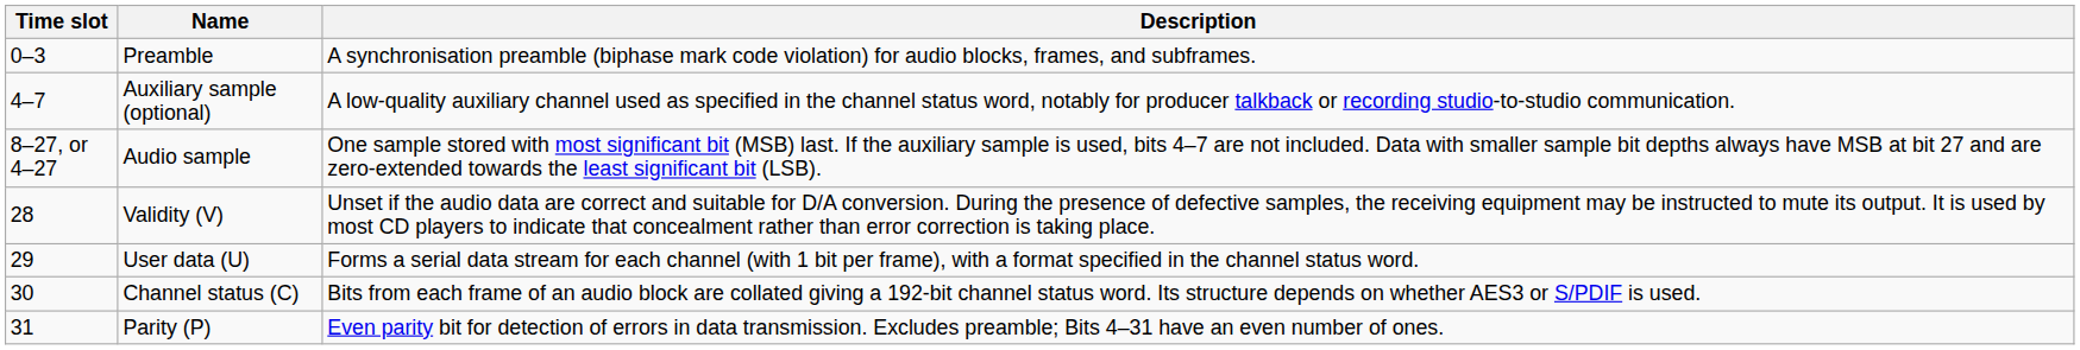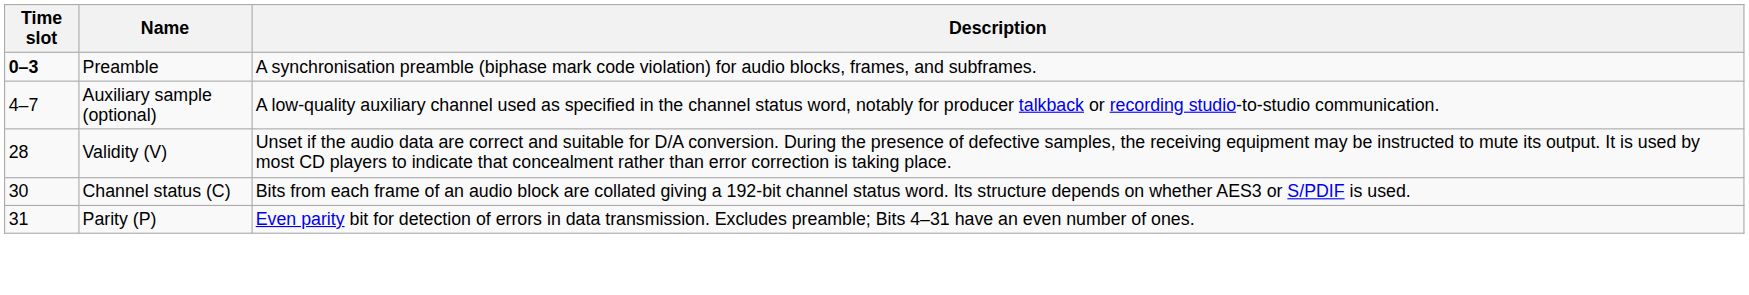Preamble | Time slot: normal -> bold
- row: 8–27, or 4–27 | Audio sample | One sample stored with most significant bit (MSB) last. If the auxiliary sample is used, bits 4–7 are not included. Data with smaller sample bit depths always have MSB at bit 27 and are zero-extended towards the least significant bit (LSB).
- row: 29 | User data (U) | Forms a serial data stream for each channel (with 1 bit per frame), with a format specified in the channel status word.
